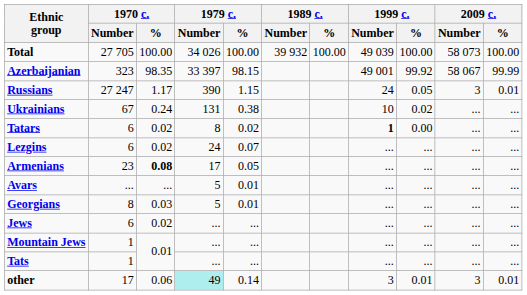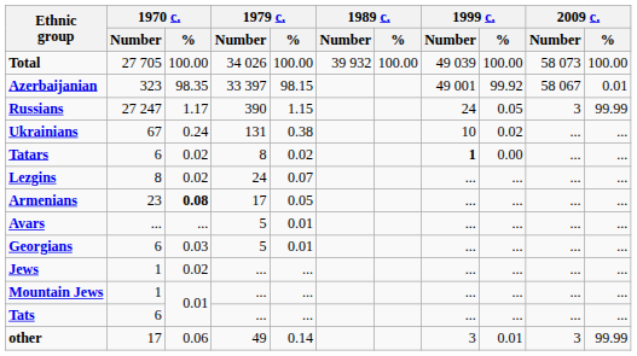Azerbaijanian | 2009 c. / %: 99.99 -> 0.01
Russians | 2009 c. / %: 0.01 -> 99.99
Lezgins | 1970 c. / Number: 6 -> 8
Georgians | 1970 c. / Number: 8 -> 6
Jews | 1970 c. / Number: 6 -> 1
Tats | 1970 c. / Number: 1 -> 6
other | 1979 c. / Number: paleturquoise background -> no background
other | 2009 c. / %: 0.01 -> 99.99
